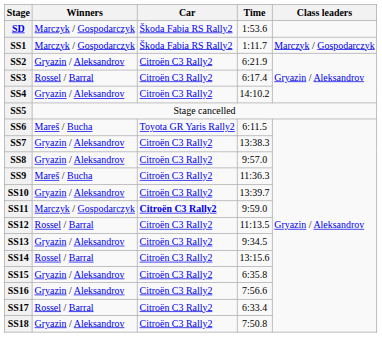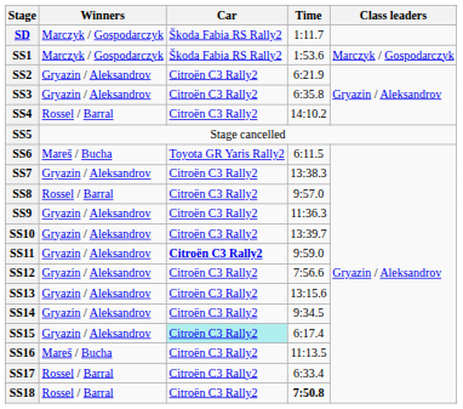SD | Time: 1:53.6 -> 1:11.7
SS1 | Time: 1:11.7 -> 1:53.6
SS3 | Winners: Rossel / Barral -> Gryazin / Aleksandrov
SS3 | Time: 6:17.4 -> 6:35.8
SS4 | Winners: Gryazin / Aleksandrov -> Rossel / Barral
SS8 | Winners: Gryazin / Aleksandrov -> Rossel / Barral
SS9 | Winners: Mareš / Bucha -> Gryazin / Aleksandrov
SS11 | Winners: Marczyk / Gospodarczyk -> Gryazin / Aleksandrov
SS12 | Winners: Rossel / Barral -> Gryazin / Aleksandrov
SS12 | Time: 11:13.5 -> 7:56.6
SS13 | Time: 9:34.5 -> 13:15.6
SS14 | Winners: Rossel / Barral -> Gryazin / Aleksandrov
SS14 | Time: 13:15.6 -> 9:34.5
SS15 | Car: no background -> paleturquoise background
SS15 | Time: 6:35.8 -> 6:17.4
SS16 | Winners: Gryazin / Aleksandrov -> Mareš / Bucha
SS16 | Time: 7:56.6 -> 11:13.5
SS18 | Winners: Gryazin / Aleksandrov -> Rossel / Barral
SS18 | Time: normal -> bold
